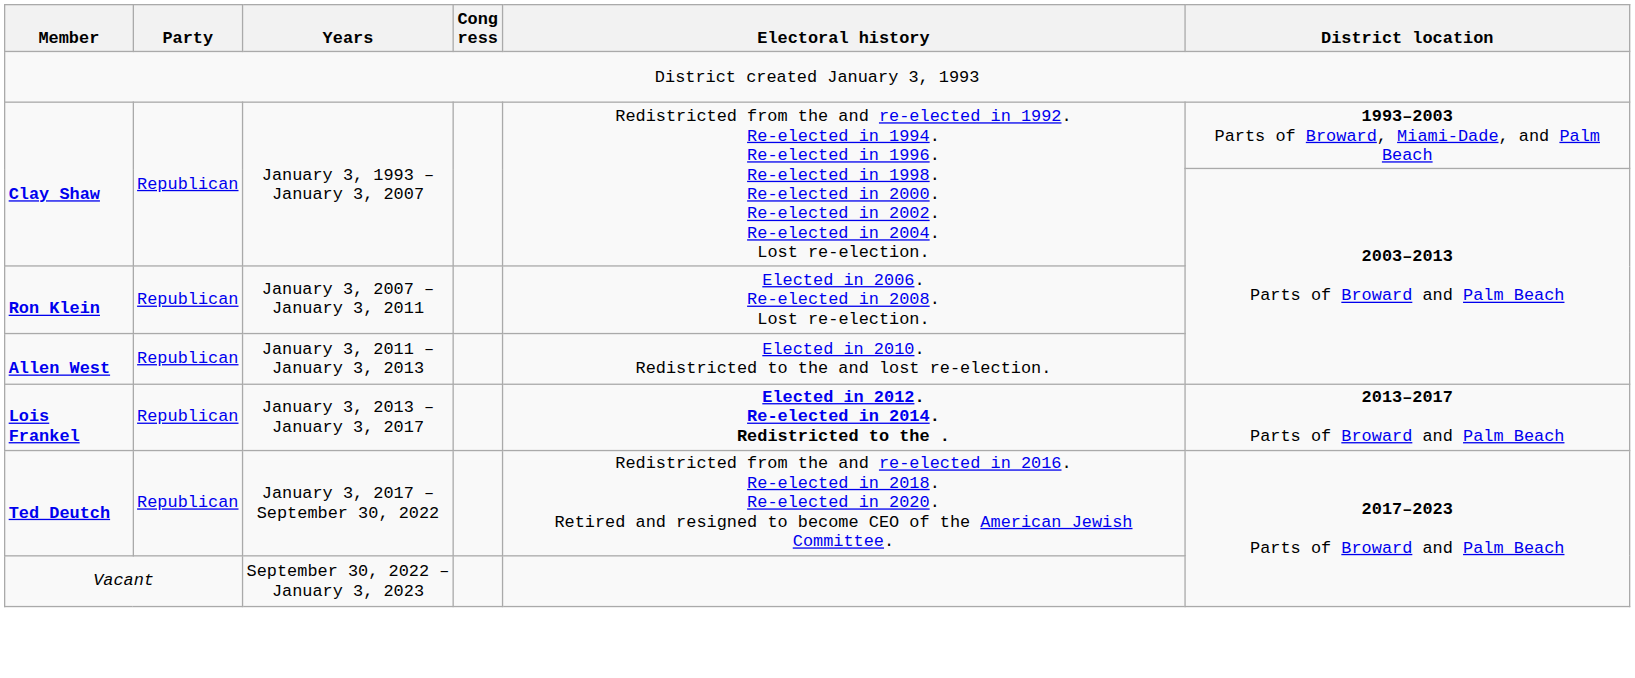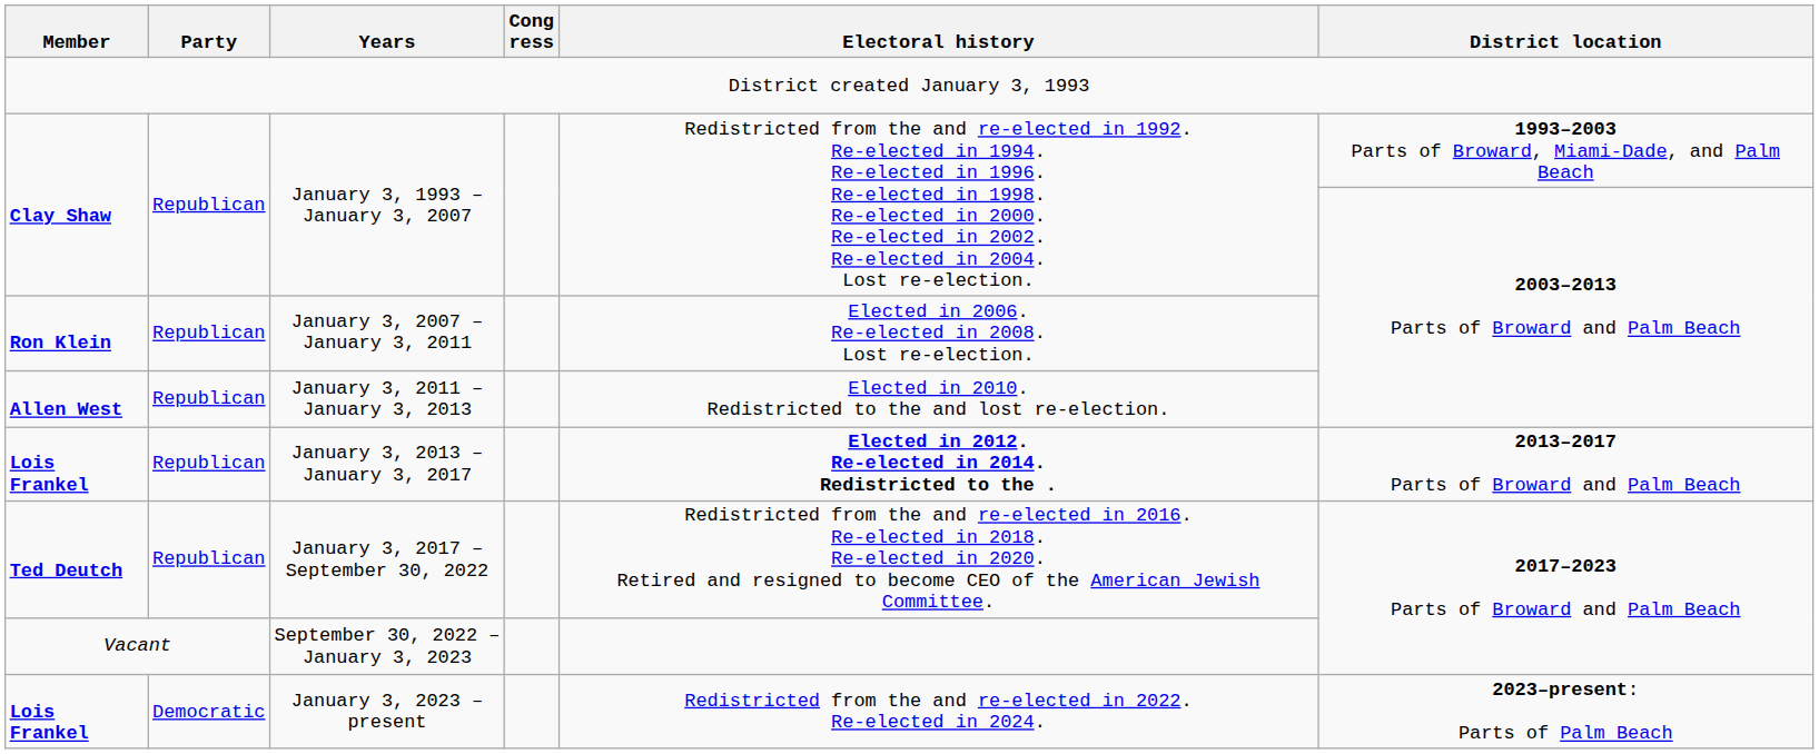+ row: Lois Frankel | Democratic | January 3, 2023 – present | Redistricted from the and re-elected in 2022. Re-elected in 2024. | 2023–present: Parts of Palm Beach
